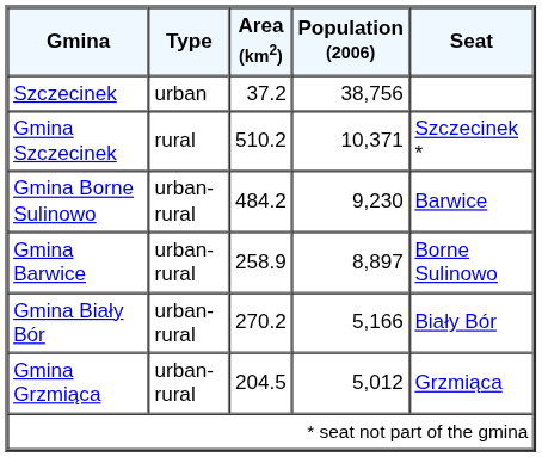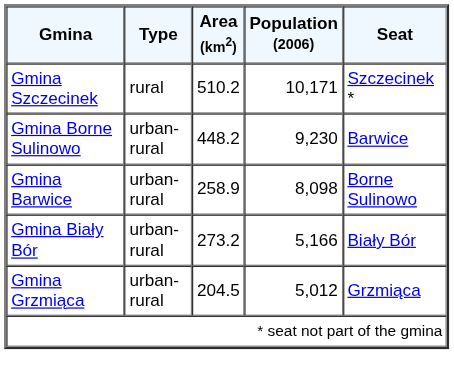- row: Szczecinek | urban | 37.2 | 38,756
Gmina Szczecinek | Population (2006): 10,371 -> 10,171
Gmina Borne Sulinowo | Area (km2): 484.2 -> 448.2
Gmina Barwice | Population (2006): 8,897 -> 8,098
Gmina Biały Bór | Area (km2): 270.2 -> 273.2
